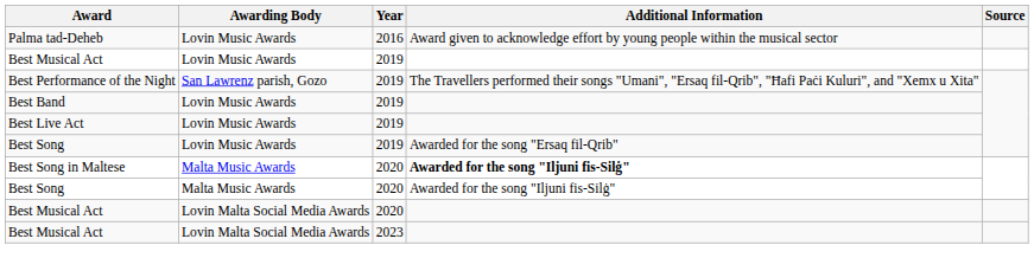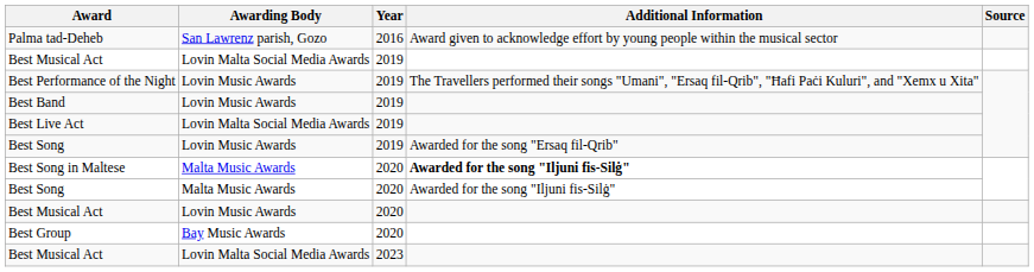Palma tad-Deheb | Awarding Body: Lovin Music Awards -> San Lawrenz parish, Gozo
Best Musical Act / 2019 | Awarding Body: Lovin Music Awards -> Lovin Malta Social Media Awards
Best Performance of the Night | Awarding Body: San Lawrenz parish, Gozo -> Lovin Music Awards
Best Live Act | Awarding Body: Lovin Music Awards -> Lovin Malta Social Media Awards
Best Musical Act / 2020 | Awarding Body: Lovin Malta Social Media Awards -> Lovin Music Awards
+ row: Best Group | Bay Music Awards | 2020
